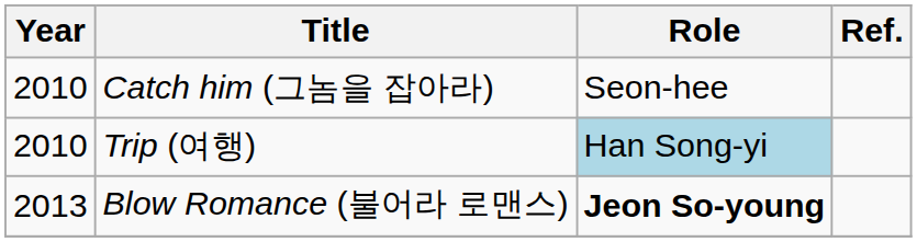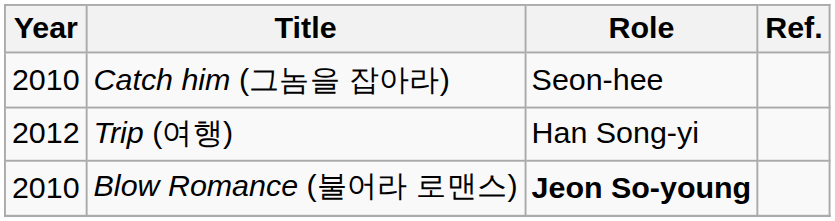Trip (여행) | Year: 2010 -> 2012
Trip (여행) | Role: lightblue background -> no background
Blow Romance (불어라 로맨스) | Year: 2013 -> 2010
